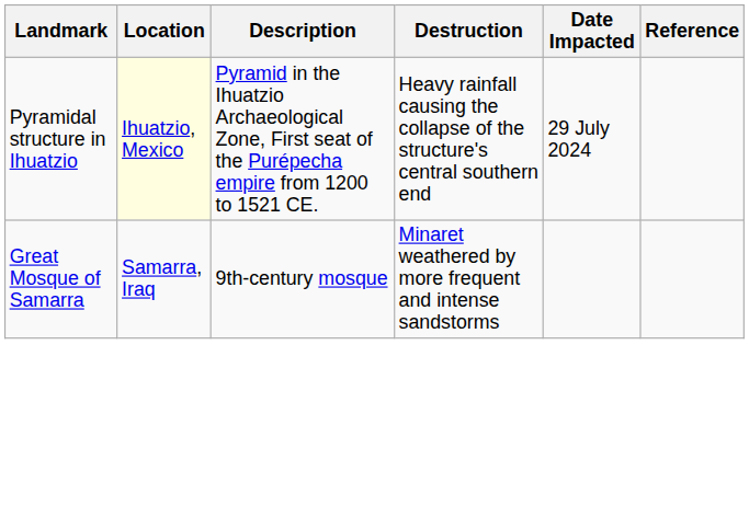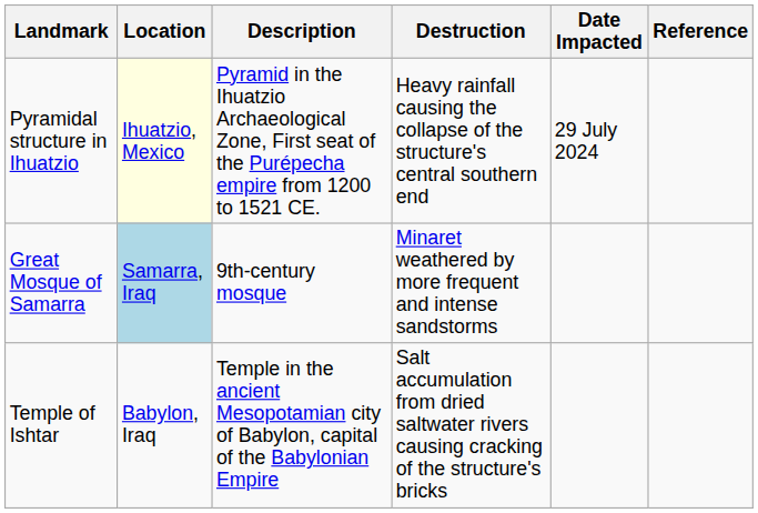Great Mosque of Samarra | Location: no background -> lightblue background
+ row: Temple of Ishtar | Babylon, Iraq | Temple in the ancient Mesopotamian city of Babylon, capital of the Babylonian Empire | Salt accumulation from dried saltwater rivers causing cracking of the structure's bricks
